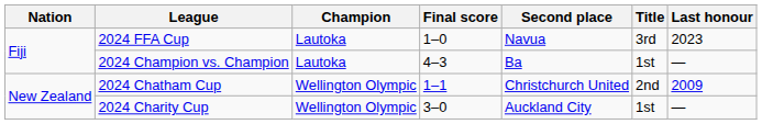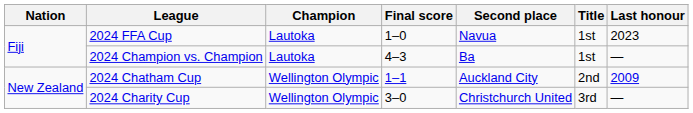2024 FFA Cup | Title: 3rd -> 1st
2024 Chatham Cup | Second place: Christchurch United -> Auckland City
2024 Charity Cup | Second place: Auckland City -> Christchurch United
2024 Charity Cup | Title: 1st -> 3rd
